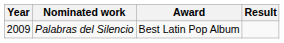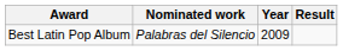columns swapped: Year <-> Award
